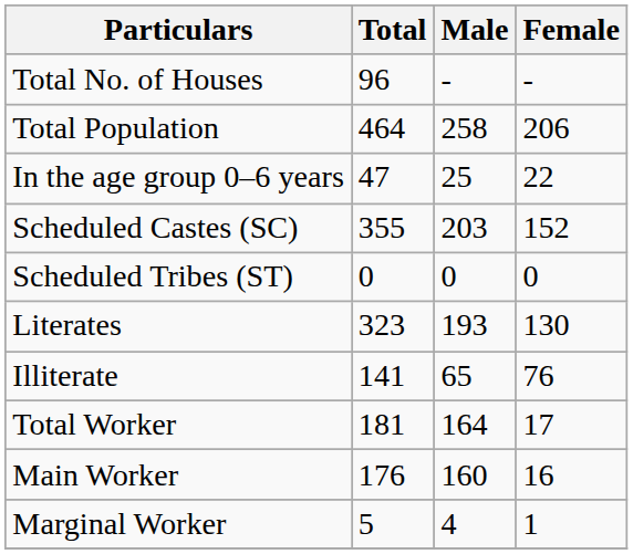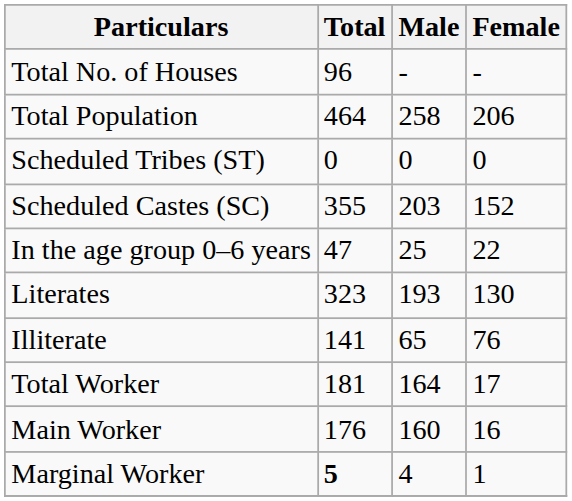rows swapped: In the age group 0–6 years <-> Scheduled Tribes (ST)
Marginal Worker | Total: normal -> bold
